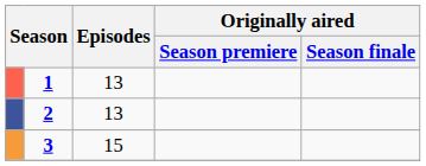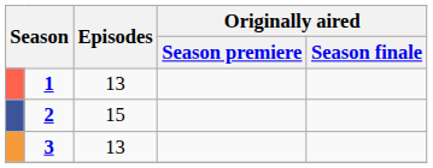2 | Episodes: 13 -> 15
3 | Episodes: 15 -> 13
